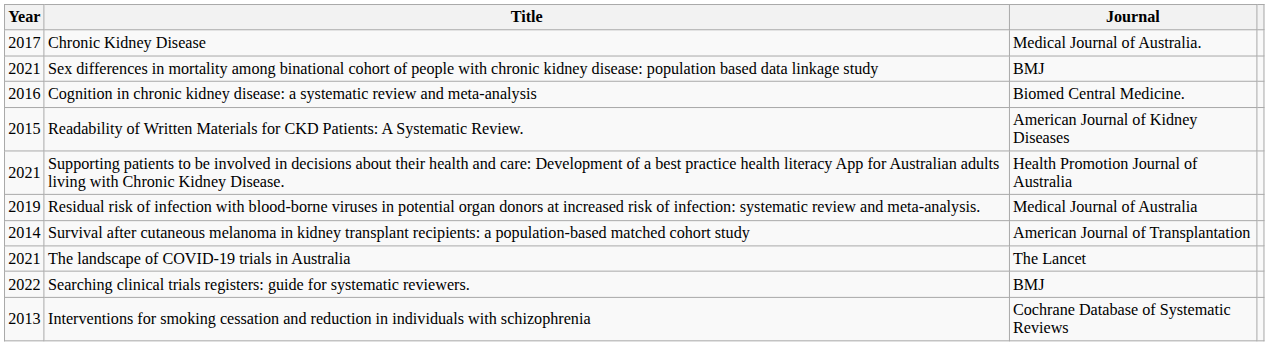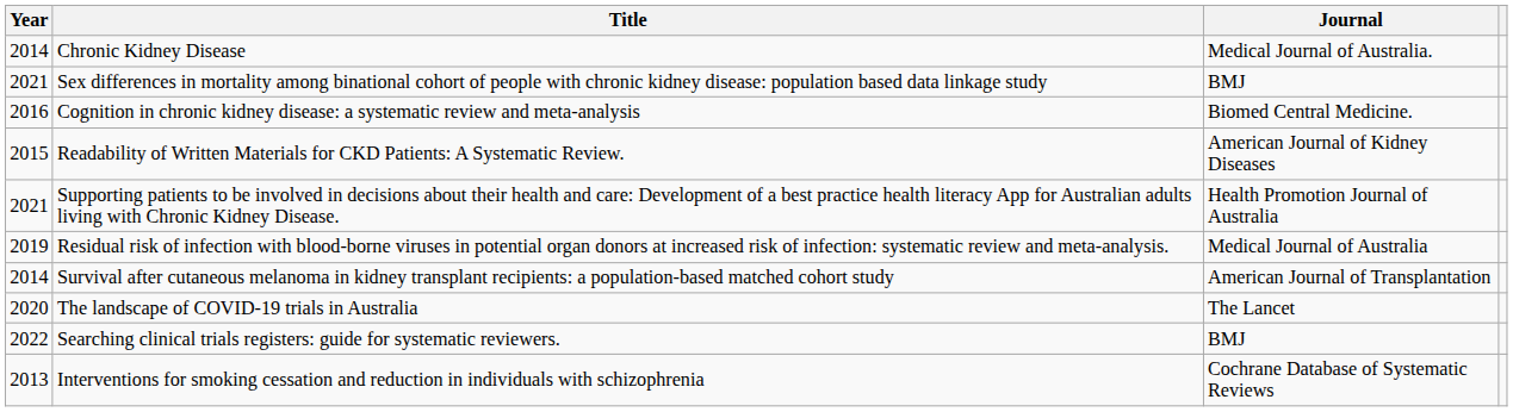Chronic Kidney Disease | Year: 2017 -> 2014
The landscape of COVID-19 trials in Australia | Year: 2021 -> 2020
